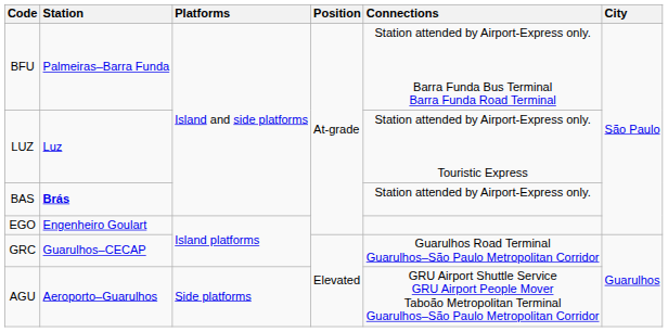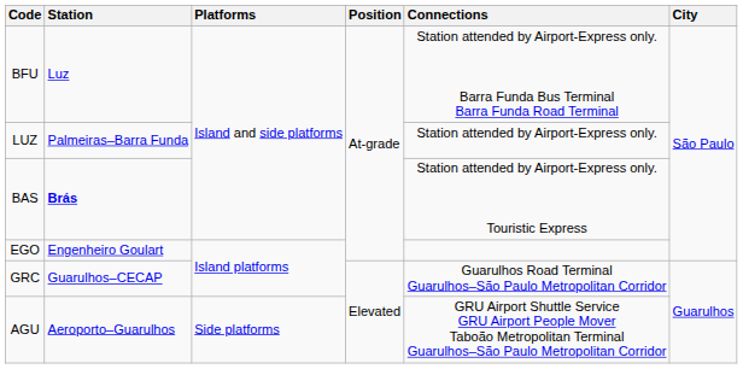BFU | Station: Palmeiras–Barra Funda -> Luz
LUZ | Station: Luz -> Palmeiras–Barra Funda
LUZ | Connections: Station attended by Airport-Express only. Touristic Express -> Station attended by Airport-Express only.
BAS | Connections: Station attended by Airport-Express only. -> Station attended by Airport-Express only. Touristic Express
